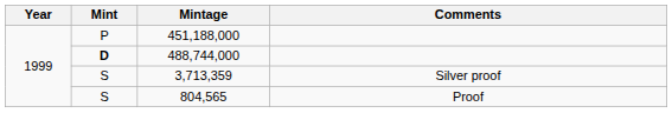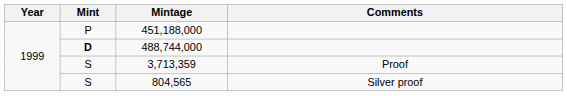3,713,359 | Comments: Silver proof -> Proof
804,565 | Comments: Proof -> Silver proof
